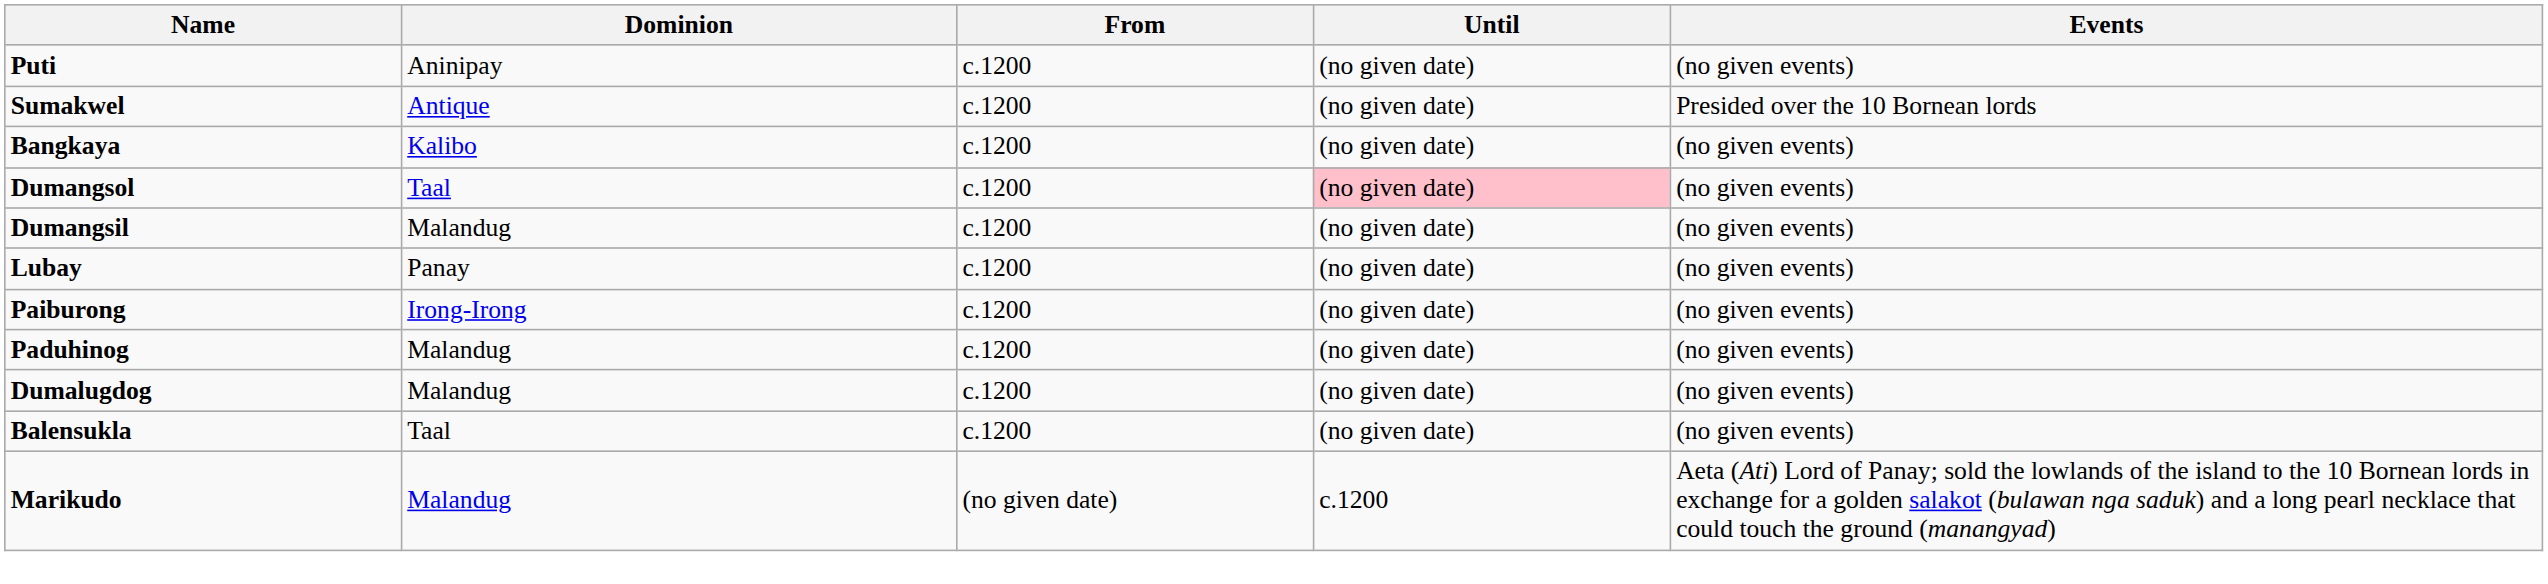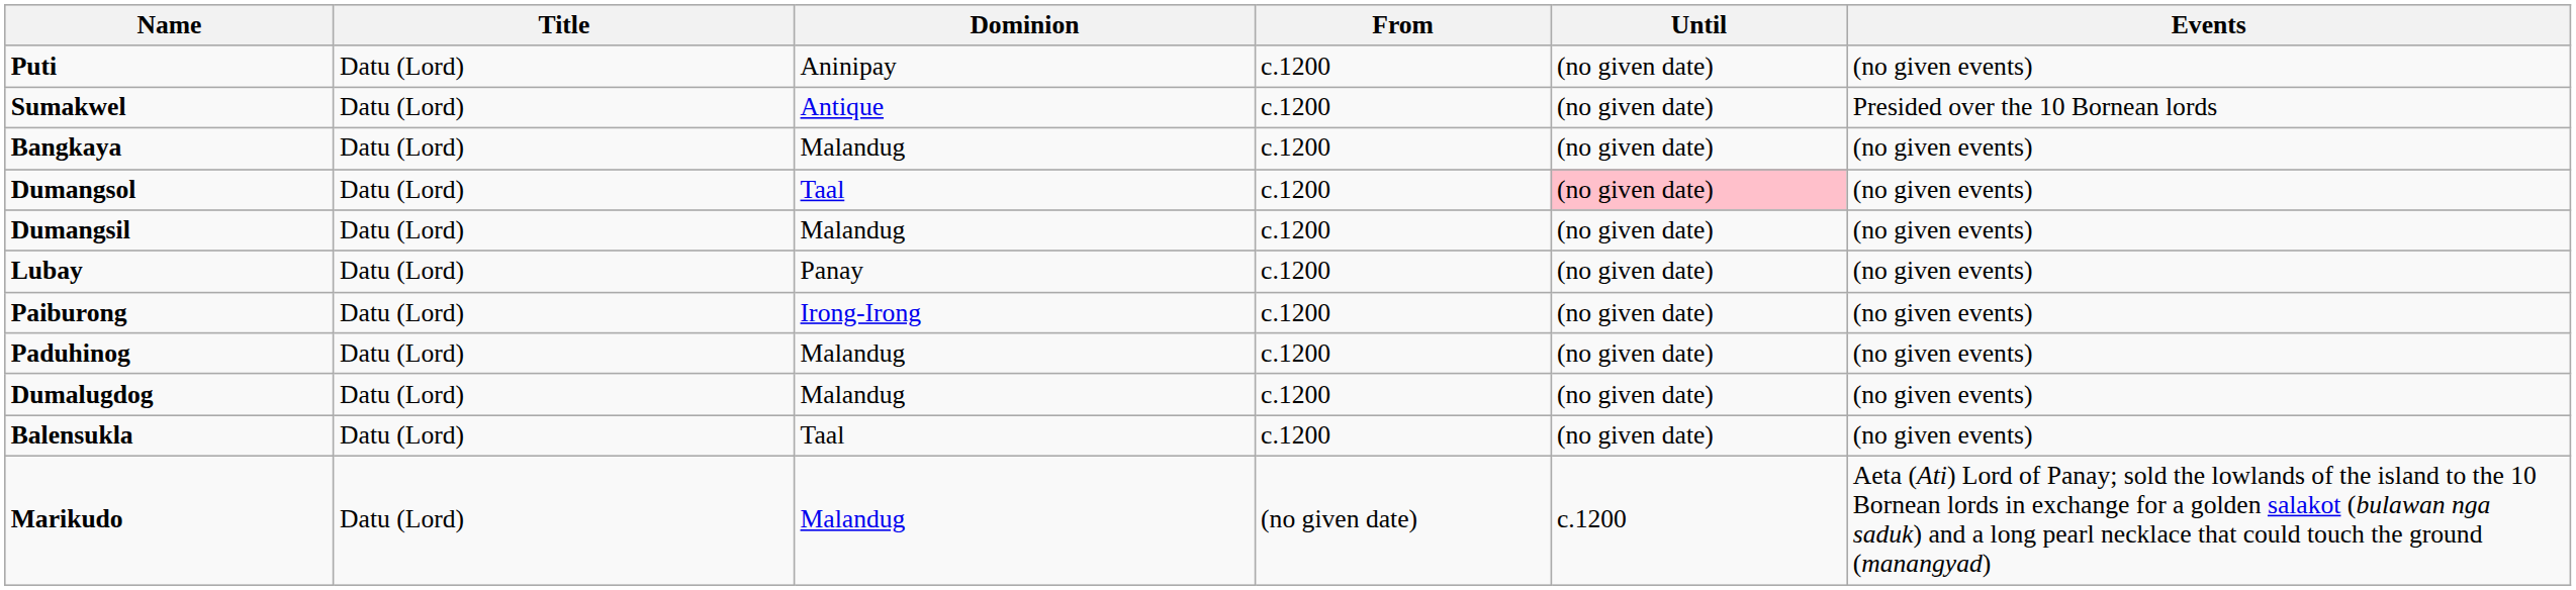+ column: Title | Datu (Lord) | Datu (Lord) | Datu (Lord) | Datu (Lord) | Datu (Lord) | Datu (Lord) | Datu (Lord) | Datu (Lord) | Datu (Lord) | Datu (Lord) | Datu (Lord)
Bangkaya | Dominion: Kalibo -> Malandug
